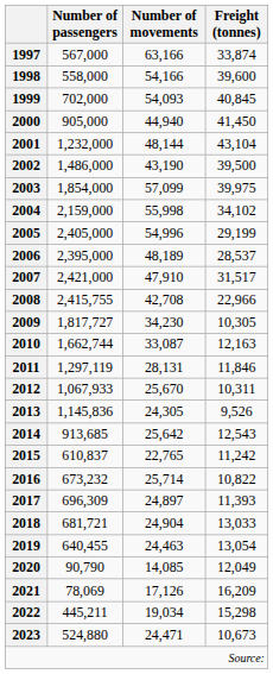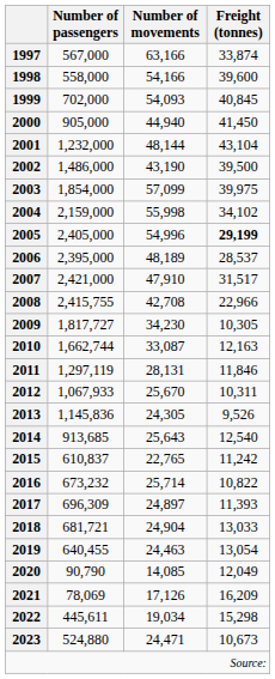2005 | Freight (tonnes): normal -> bold
2014 | Number of movements: 25,642 -> 25,643
2014 | Freight (tonnes): 12,543 -> 12,540
2022 | Number of passengers: 445,211 -> 445,611
